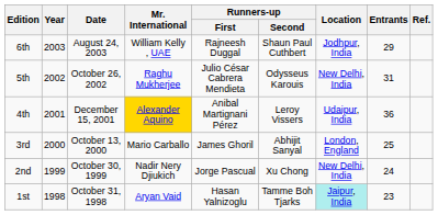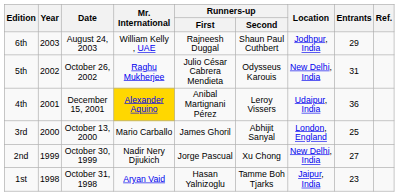2nd | Entrants: 24 -> 27
1st | Location: paleturquoise background -> no background
